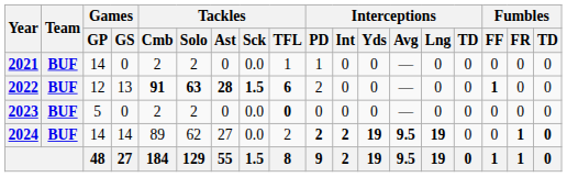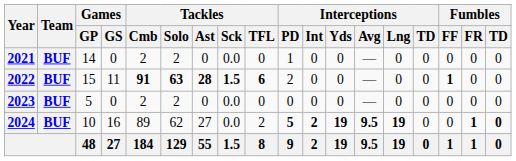2021 | Tackles / TFL: 1 -> 0
2022 | Games / GP: 12 -> 15
2022 | Games / GS: 13 -> 11
2023 | Tackles / TFL: bold -> normal
2024 | Games / GP: 14 -> 10
2024 | Games / GS: 14 -> 16
2024 | Interceptions / PD: 2 -> 5
